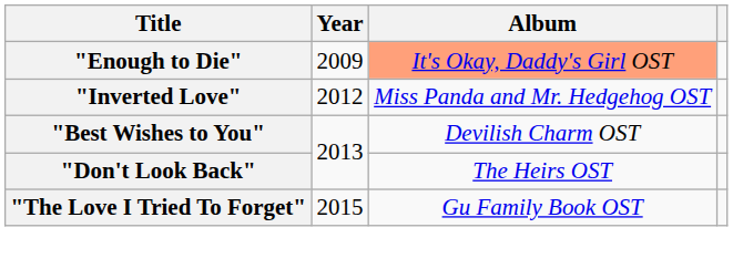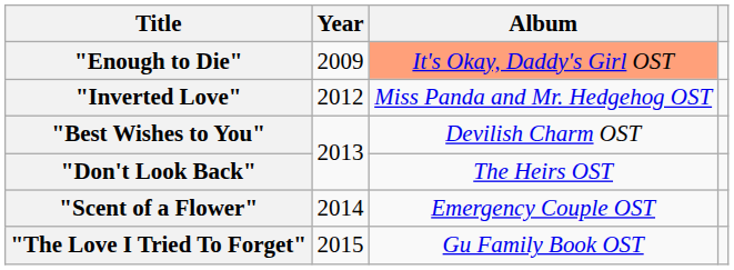+ row: "Scent of a Flower" | 2014 | Emergency Couple OST
